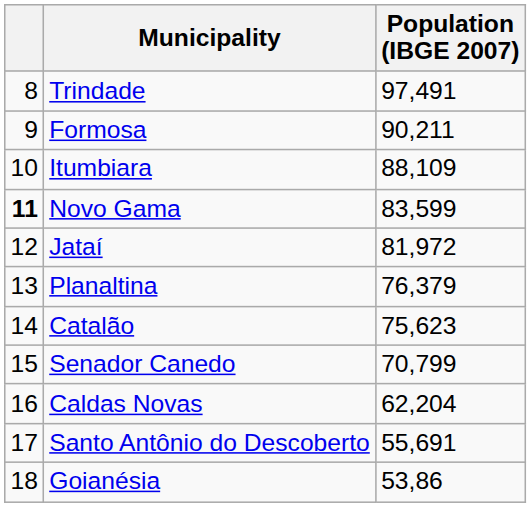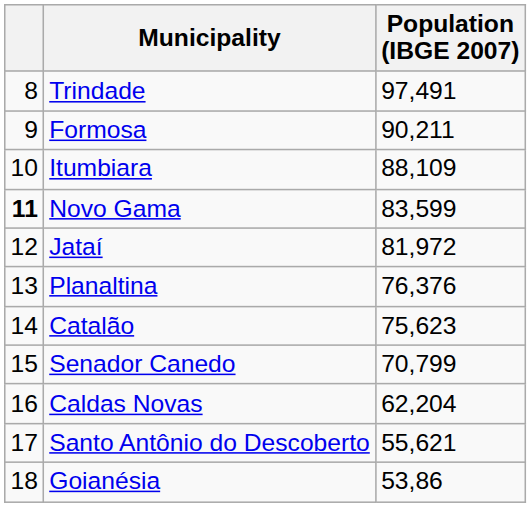Planaltina | Population (IBGE 2007): 76,379 -> 76,376
Santo Antônio do Descoberto | Population (IBGE 2007): 55,691 -> 55,621
